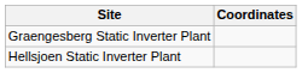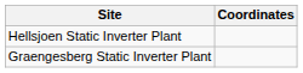rows swapped: Hellsjoen Static Inverter Plant <-> Graengesberg Static Inverter Plant
